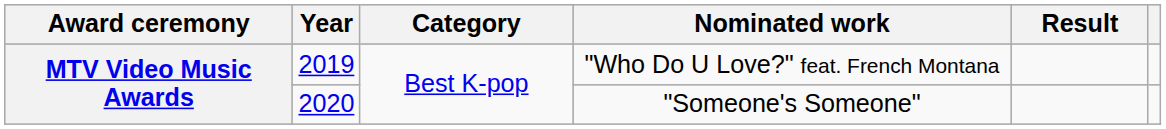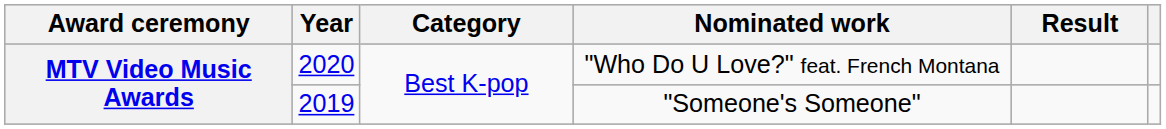"Who Do U Love?" feat. French Montana | Year: 2019 -> 2020
"Someone's Someone" | Year: 2020 -> 2019
